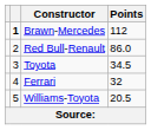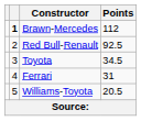Red Bull-Renault | Points: 86.0 -> 92.5
Ferrari | Points: 32 -> 31
